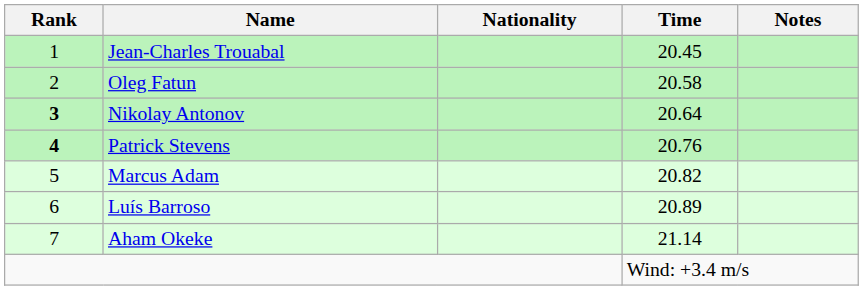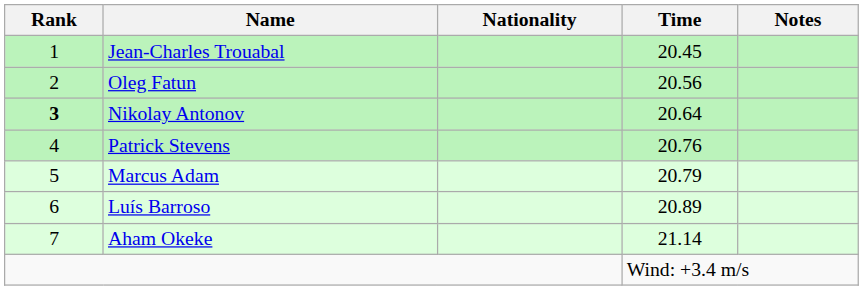Oleg Fatun | Time: 20.58 -> 20.56
Patrick Stevens | Rank: bold -> normal
Marcus Adam | Time: 20.82 -> 20.79
